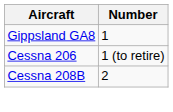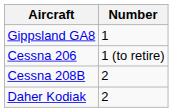+ row: Daher Kodiak | 2
